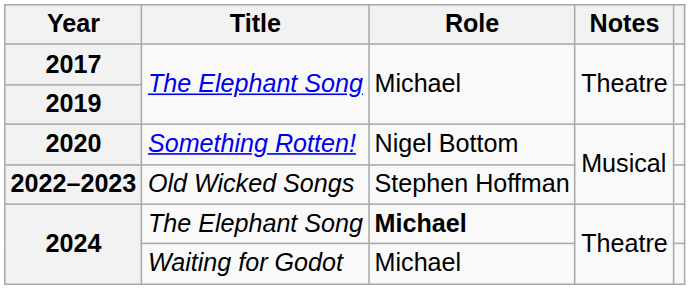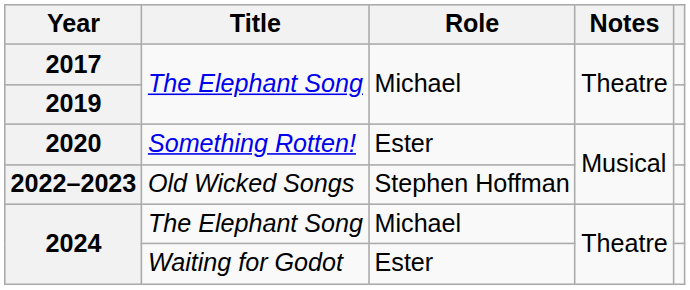2020 | Role: Nigel Bottom -> Ester
2024 / The Elephant Song | Role: bold -> normal
2024 / Waiting for Godot | Role: Michael -> Ester
